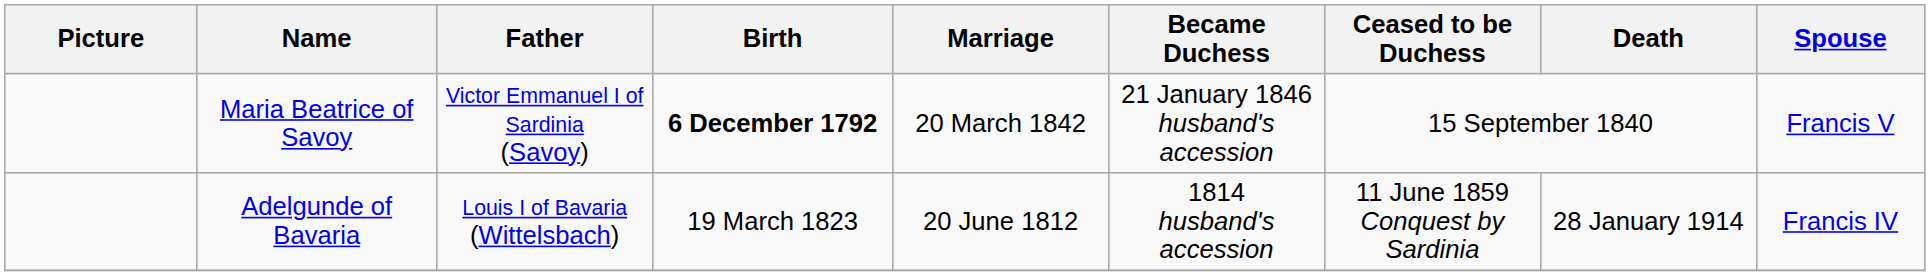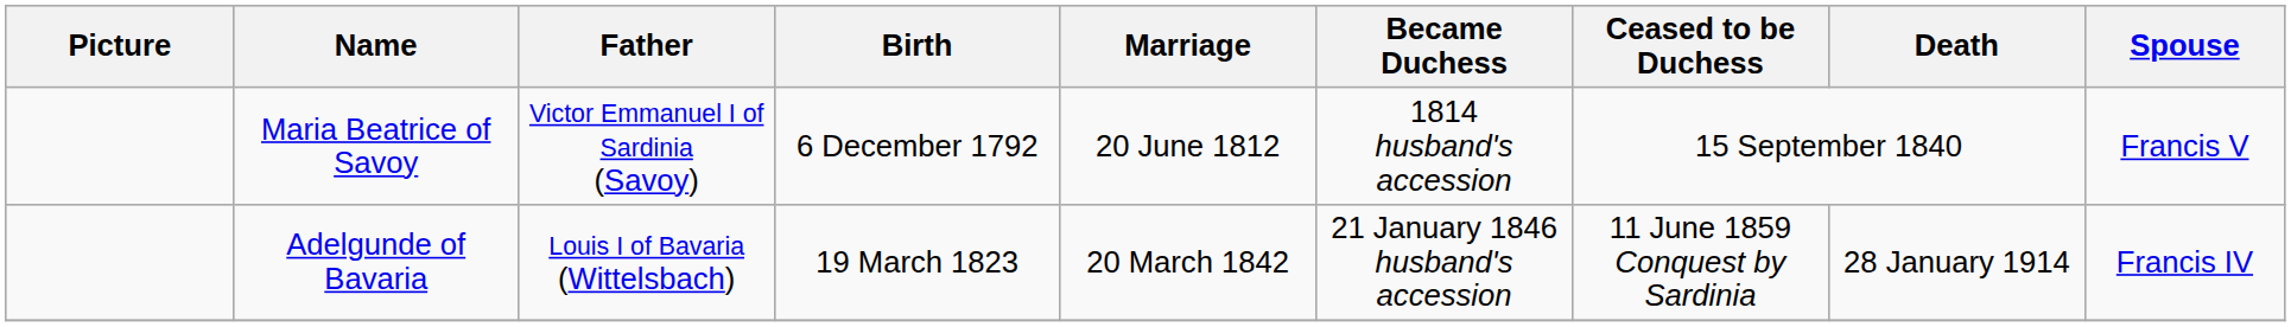Maria Beatrice of Savoy | Birth: bold -> normal
Maria Beatrice of Savoy | Marriage: 20 March 1842 -> 20 June 1812
Maria Beatrice of Savoy | Became Duchess: 21 January 1846 husband's accession -> 1814 husband's accession
Adelgunde of Bavaria | Marriage: 20 June 1812 -> 20 March 1842
Adelgunde of Bavaria | Became Duchess: 1814 husband's accession -> 21 January 1846 husband's accession
